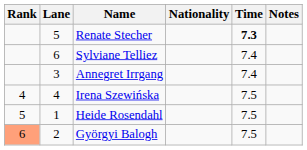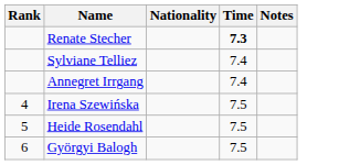- column: Lane | 5 | 6 | 3 | 4 | 1 | 2
Györgyi Balogh | Rank: lightsalmon background -> no background
